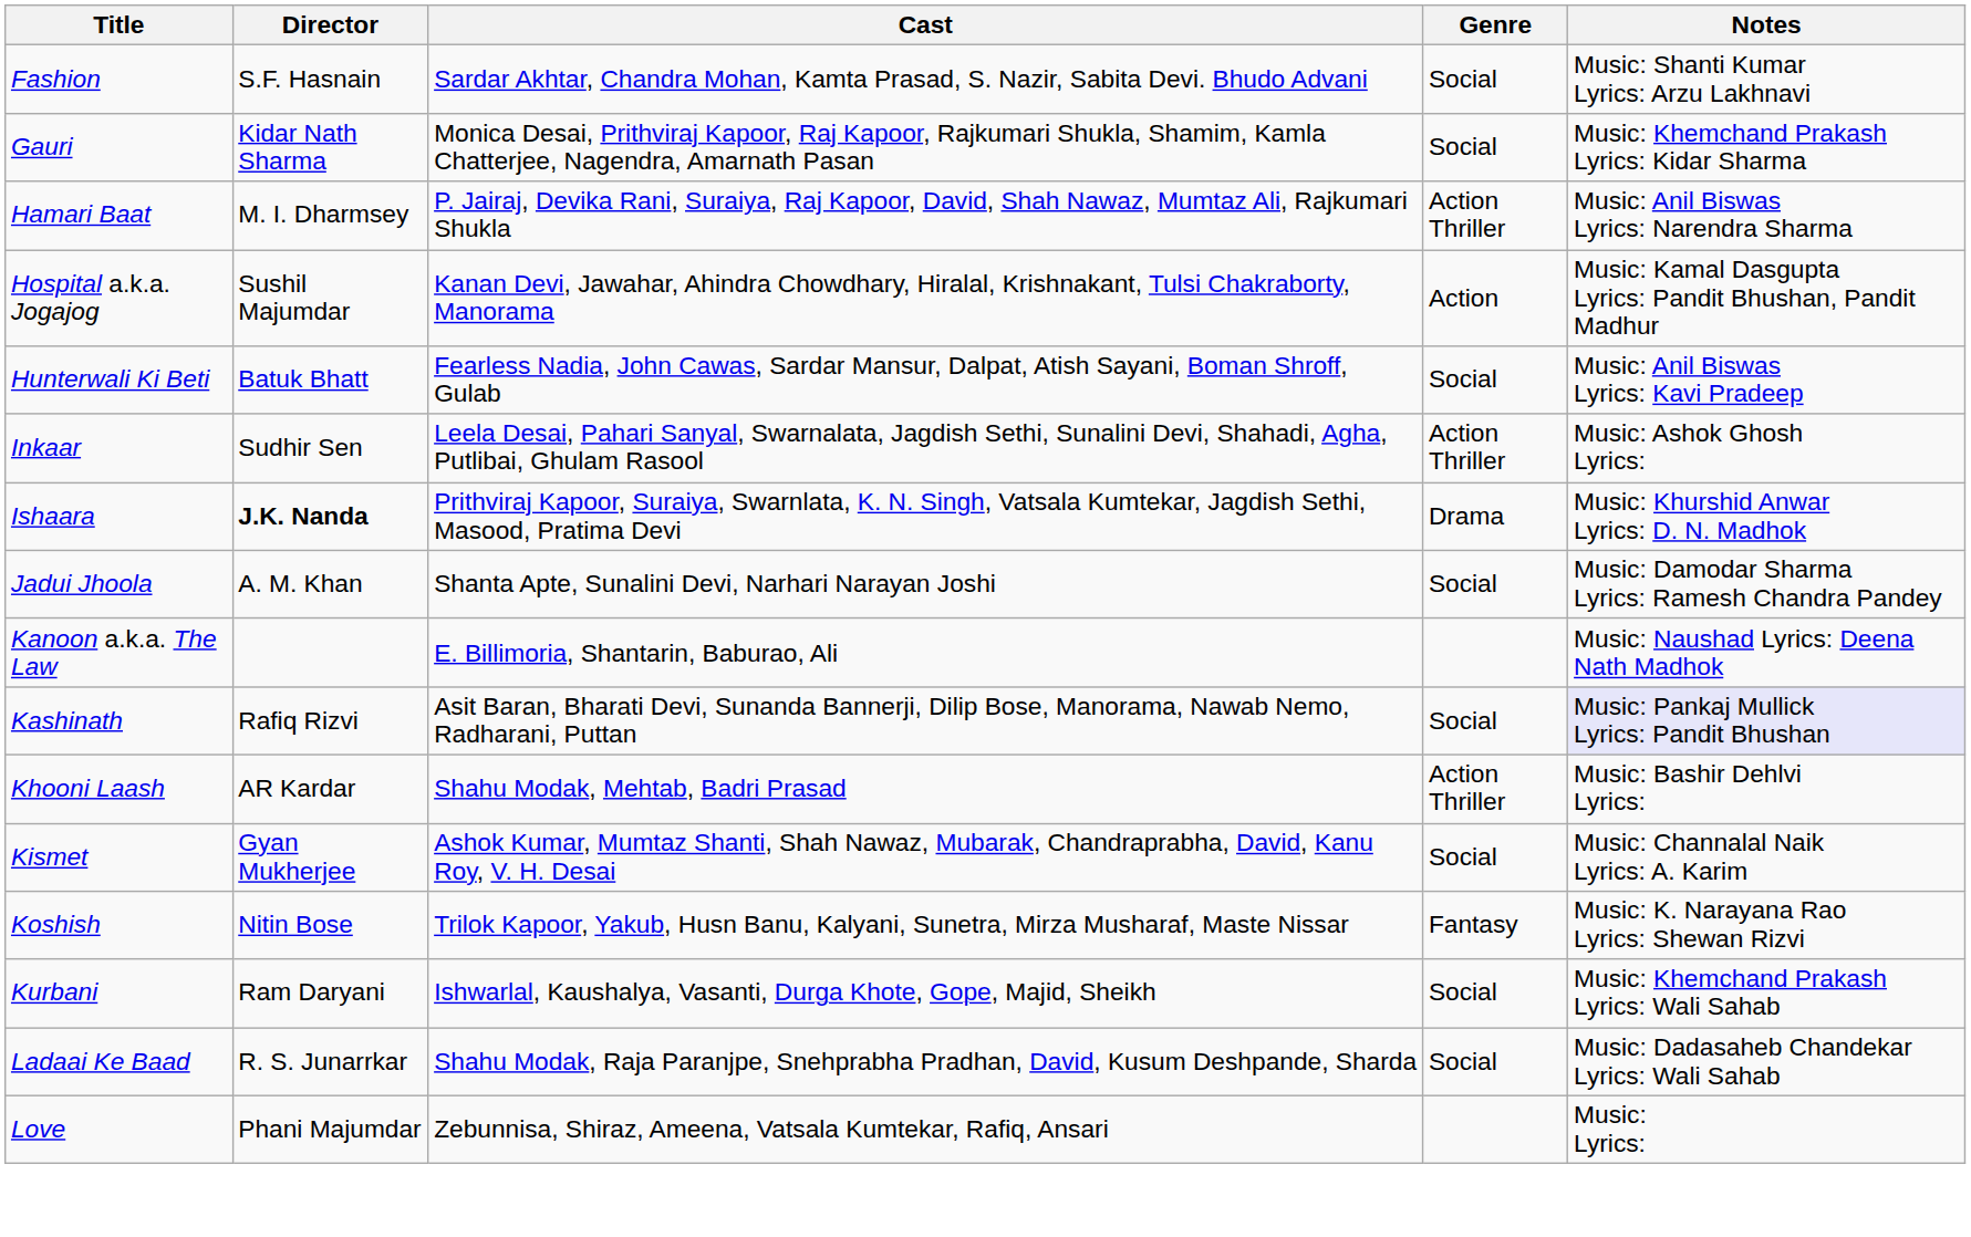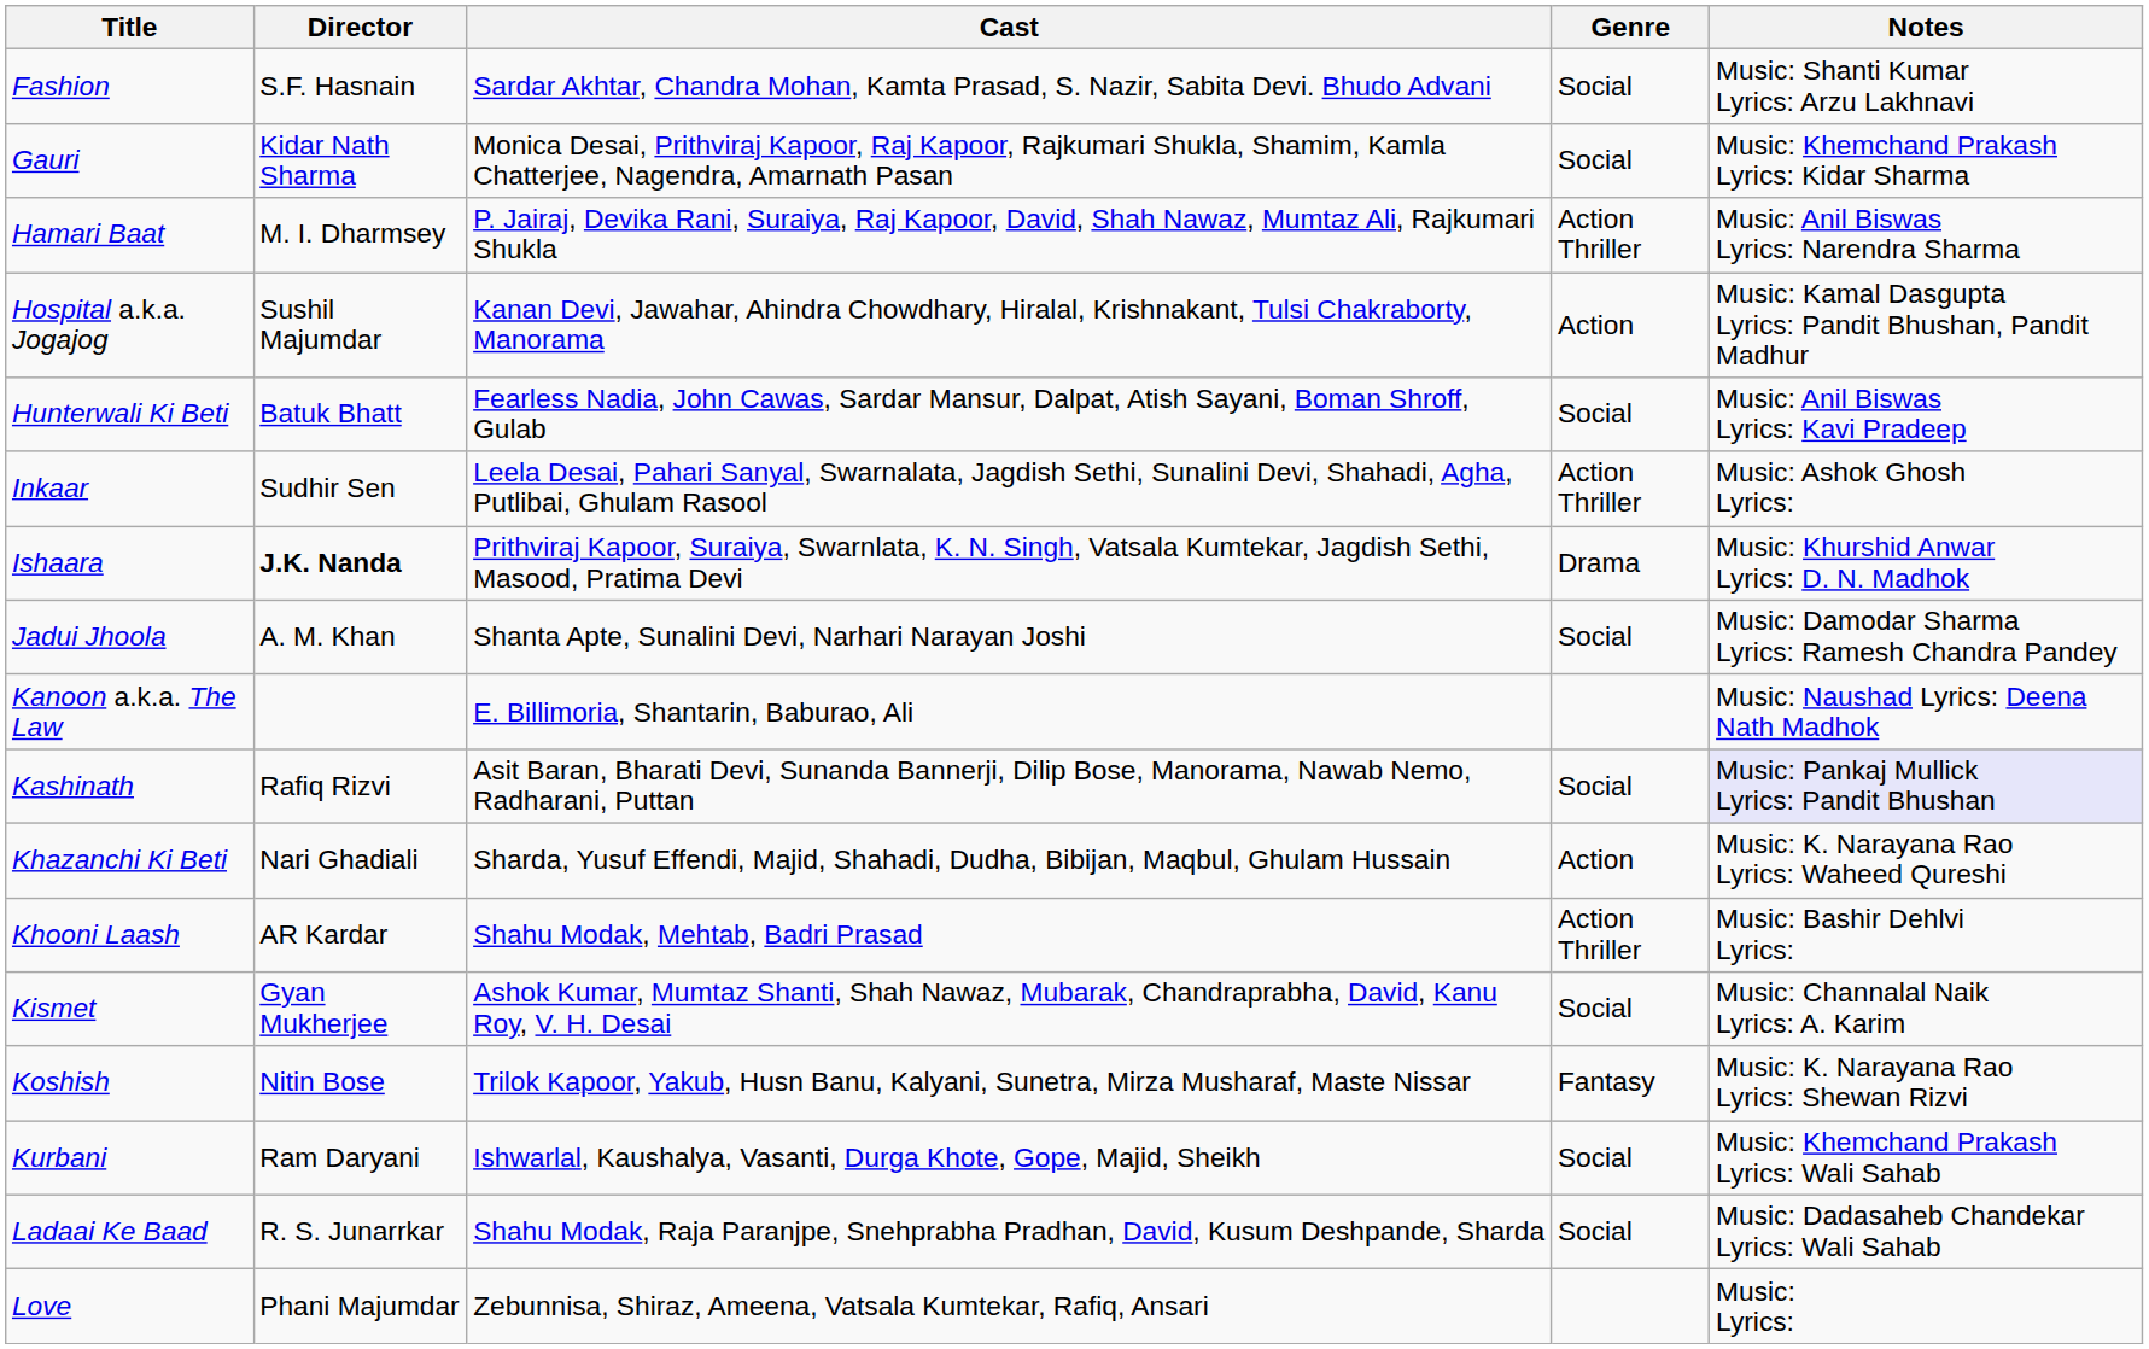+ row: Khazanchi Ki Beti | Nari Ghadiali | Sharda, Yusuf Effendi, Majid, Shahadi, Dudha, Bibijan, Maqbul, Ghulam Hussain | Action | Music: K. Narayana Rao Lyrics: Waheed Qureshi
